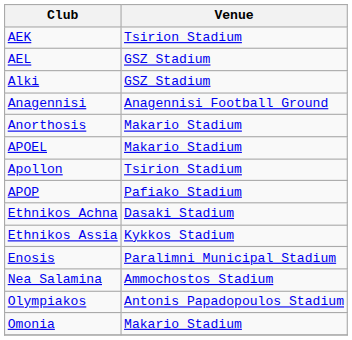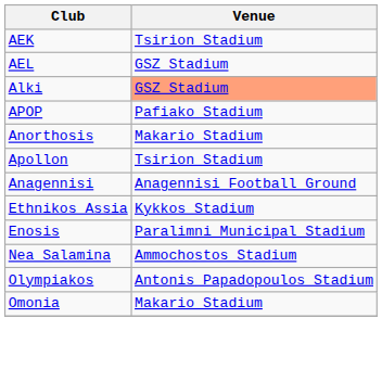Alki | Venue: no background -> lightsalmon background
rows swapped: Anagennisi <-> APOP
- row: APOEL | Makario Stadium
- row: Ethnikos Achna | Dasaki Stadium
